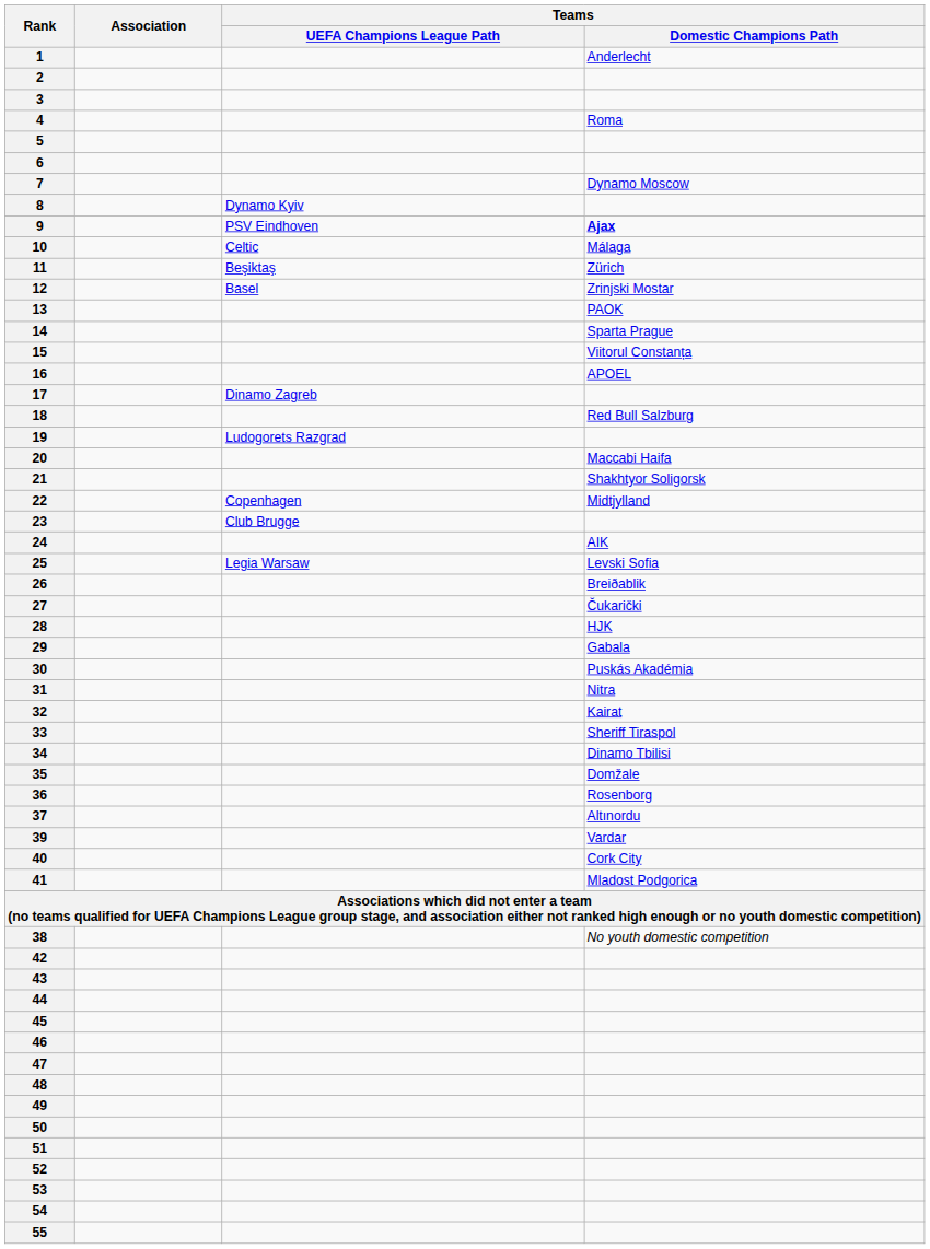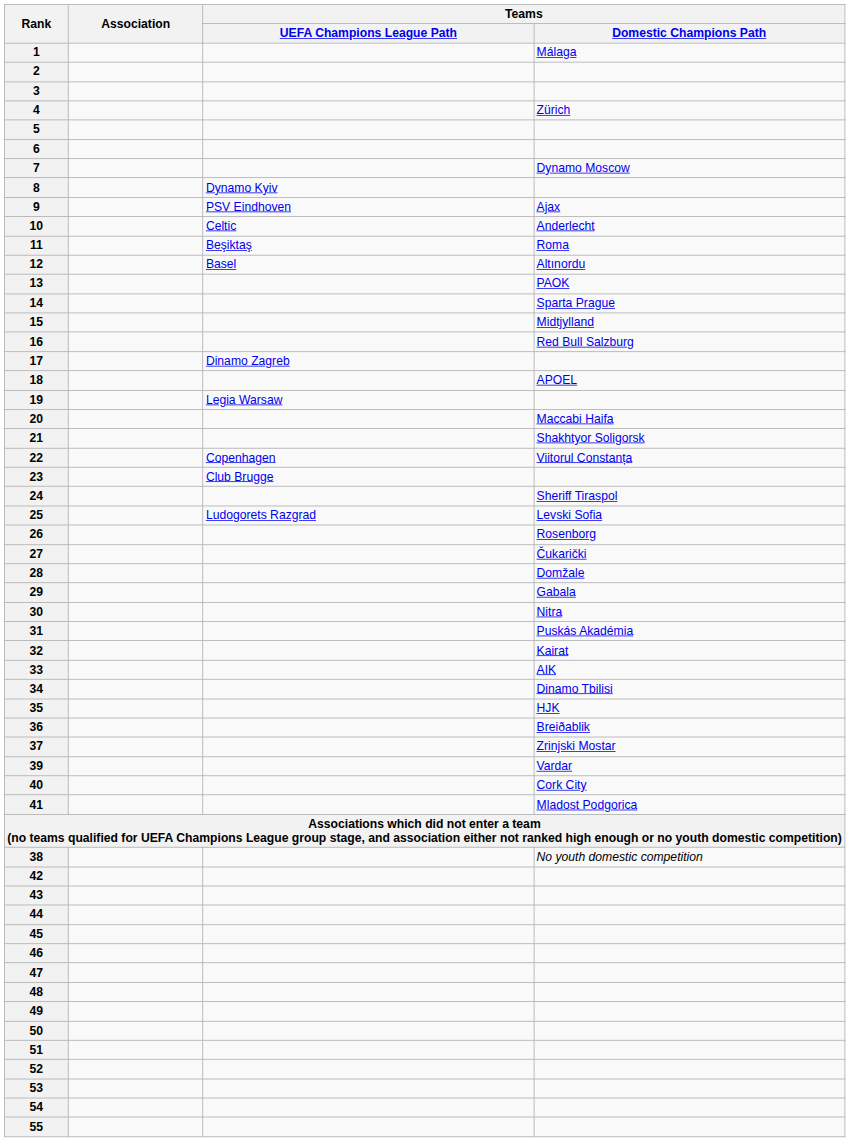1 | Teams / Domestic Champions Path: Anderlecht -> Málaga
4 | Teams / Domestic Champions Path: Roma -> Zürich
9 | Teams / Domestic Champions Path: bold -> normal
10 | Teams / Domestic Champions Path: Málaga -> Anderlecht
11 | Teams / Domestic Champions Path: Zürich -> Roma
12 | Teams / Domestic Champions Path: Zrinjski Mostar -> Altınordu
15 | Teams / Domestic Champions Path: Viitorul Constanța -> Midtjylland
16 | Teams / Domestic Champions Path: APOEL -> Red Bull Salzburg
18 | Teams / Domestic Champions Path: Red Bull Salzburg -> APOEL
19 | Teams / UEFA Champions League Path: Ludogorets Razgrad -> Legia Warsaw
22 | Teams / Domestic Champions Path: Midtjylland -> Viitorul Constanța
24 | Teams / Domestic Champions Path: AIK -> Sheriff Tiraspol
25 | Teams / UEFA Champions League Path: Legia Warsaw -> Ludogorets Razgrad
26 | Teams / Domestic Champions Path: Breiðablik -> Rosenborg
28 | Teams / Domestic Champions Path: HJK -> Domžale
30 | Teams / Domestic Champions Path: Puskás Akadémia -> Nitra
31 | Teams / Domestic Champions Path: Nitra -> Puskás Akadémia
33 | Teams / Domestic Champions Path: Sheriff Tiraspol -> AIK
35 | Teams / Domestic Champions Path: Domžale -> HJK
36 | Teams / Domestic Champions Path: Rosenborg -> Breiðablik
37 | Teams / Domestic Champions Path: Altınordu -> Zrinjski Mostar
